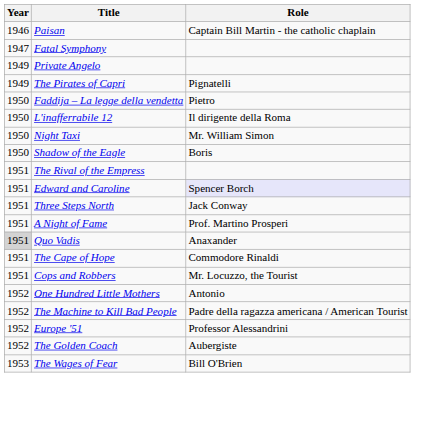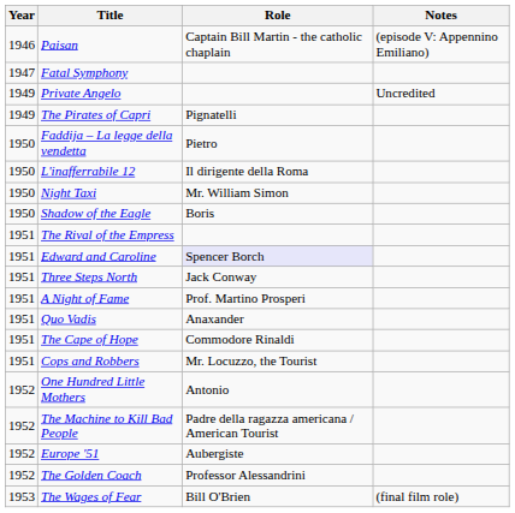+ column: Notes | (episode V: Appennino Emiliano) | Uncredited | (final film role)
Quo Vadis | Year: lightgrey background -> no background
Europe '51 | Role: Professor Alessandrini -> Aubergiste
The Golden Coach | Role: Aubergiste -> Professor Alessandrini
